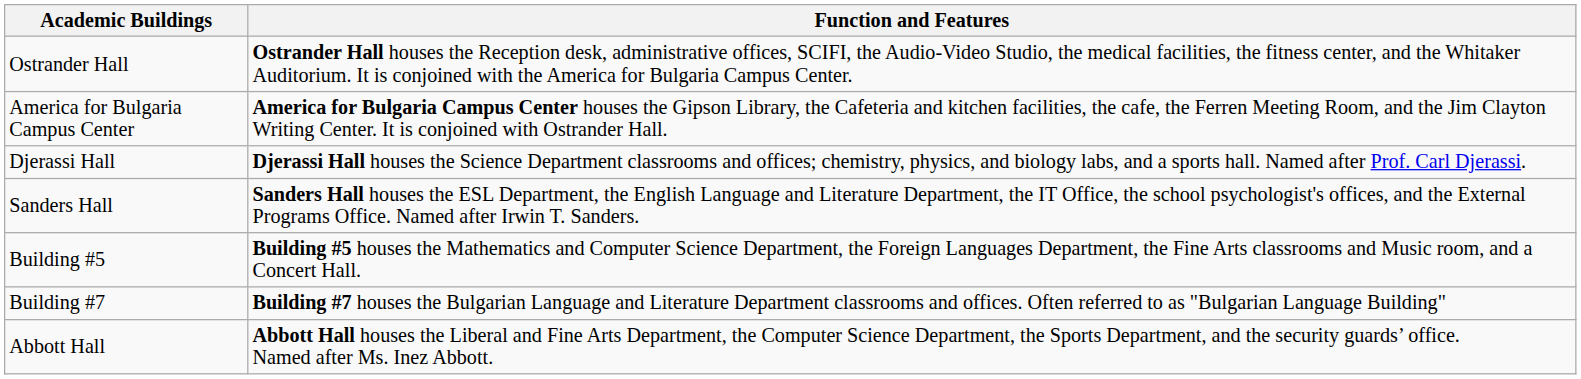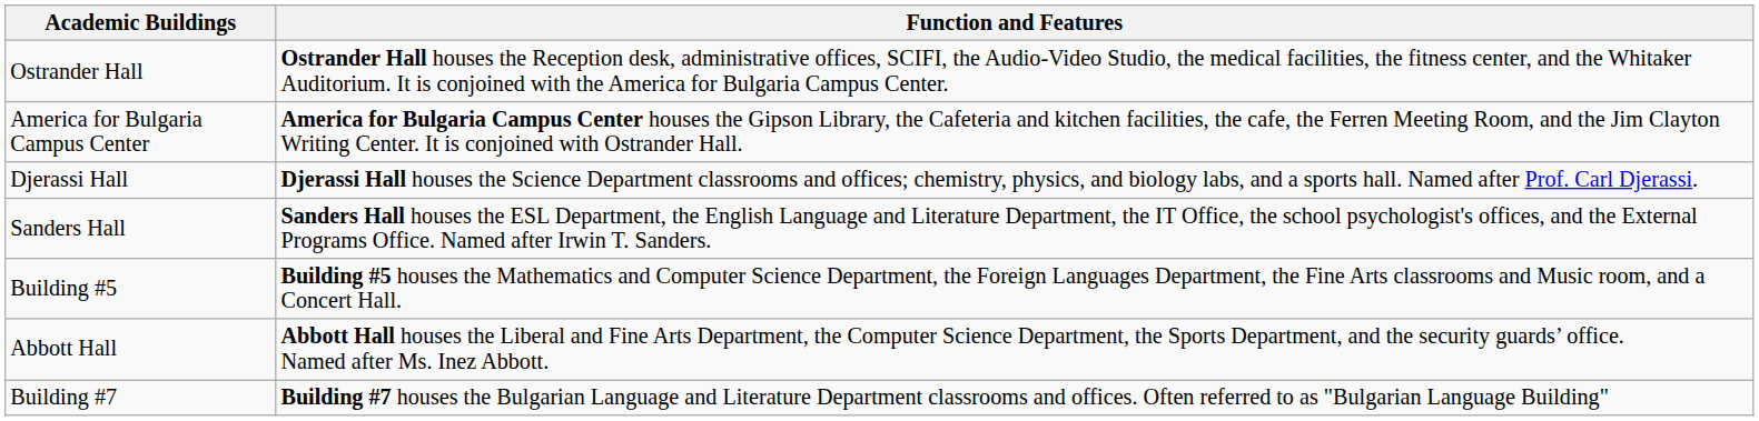rows swapped: Abbott Hall <-> Building #7
